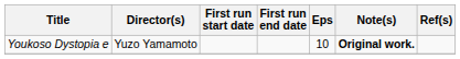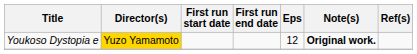Youkoso Dystopia e | Director(s): no background -> gold background
Youkoso Dystopia e | Eps: 10 -> 12
